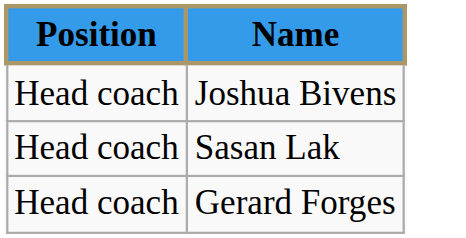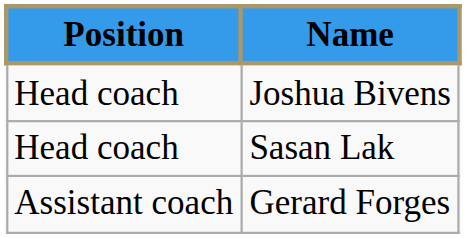Gerard Forges | Position: Head coach -> Assistant coach
